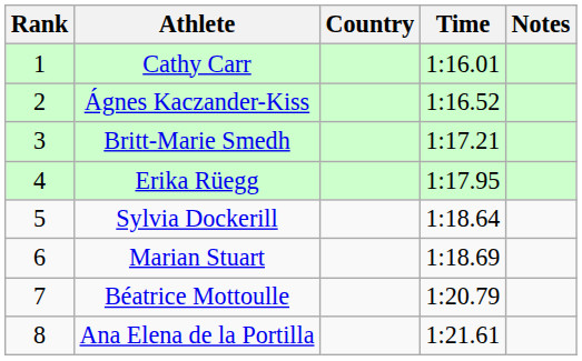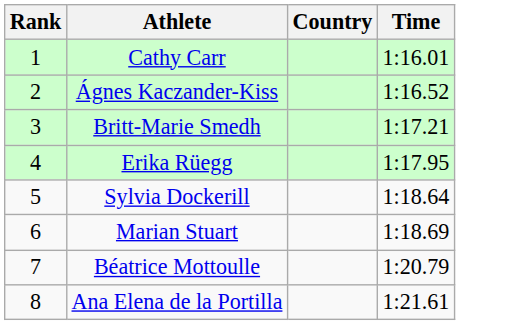- column: Notes
